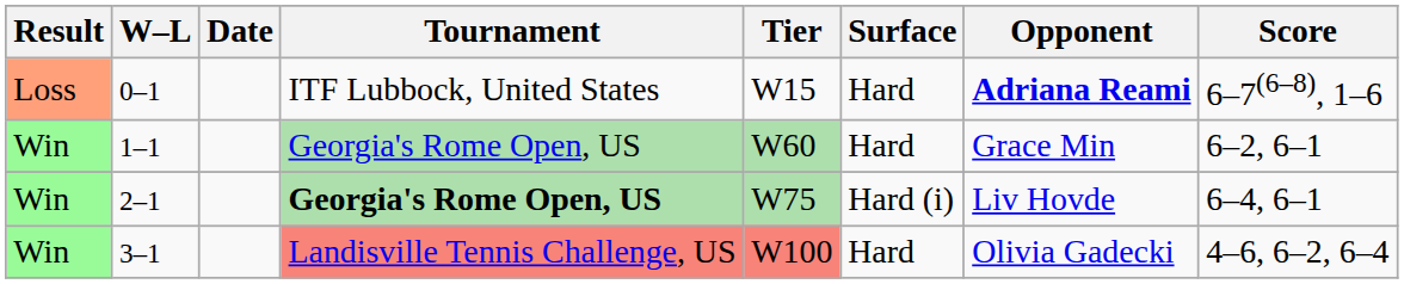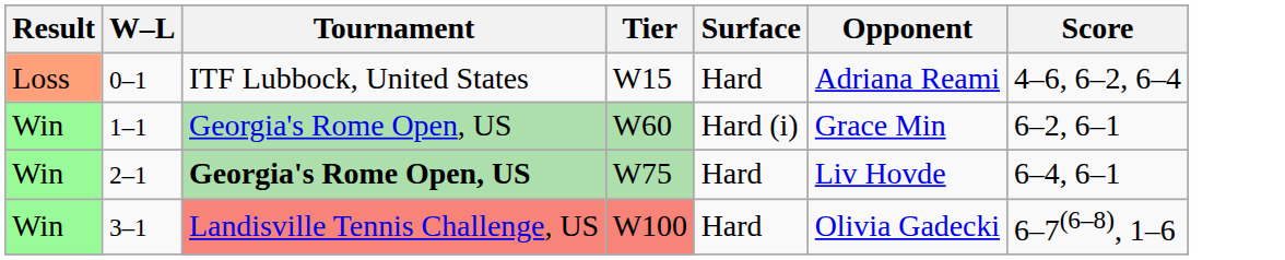- column: Date
0–1 | Opponent: bold -> normal
0–1 | Score: 6–7(6–8), 1–6 -> 4–6, 6–2, 6–4
1–1 | Surface: Hard -> Hard (i)
2–1 | Surface: Hard (i) -> Hard
3–1 | Score: 4–6, 6–2, 6–4 -> 6–7(6–8), 1–6
